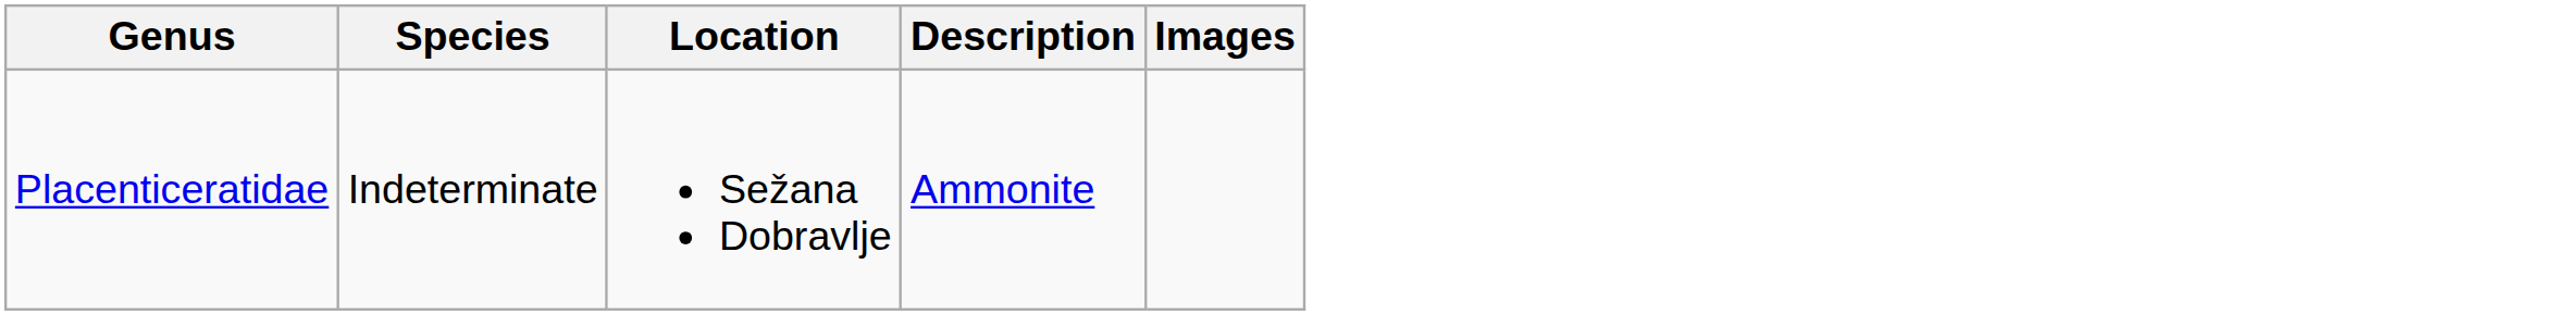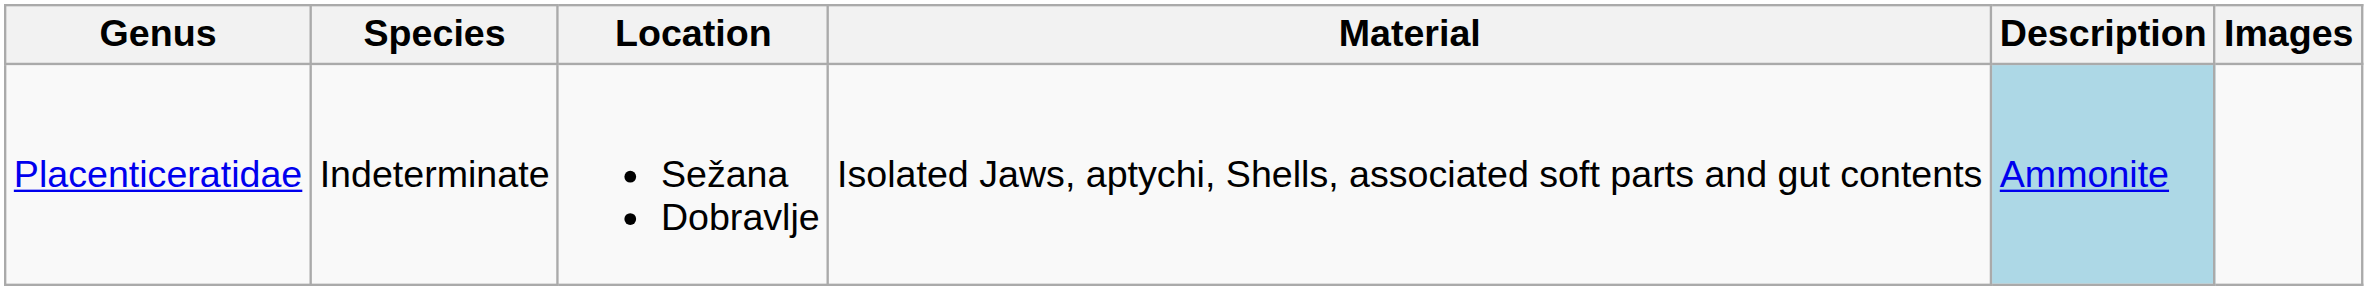+ column: Material | Isolated Jaws, aptychi, Shells, associated soft parts and gut contents
Placenticeratidae | Description: no background -> lightblue background
